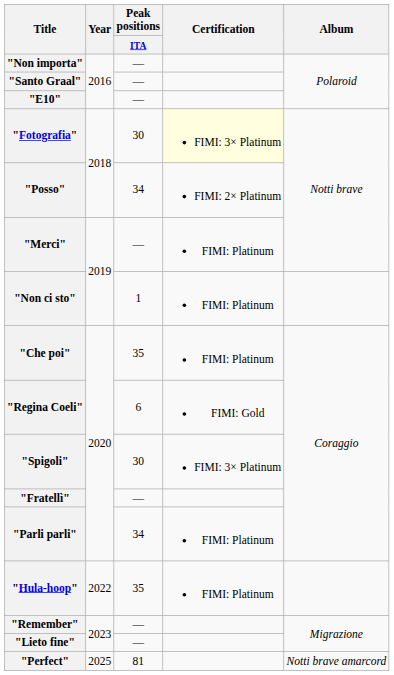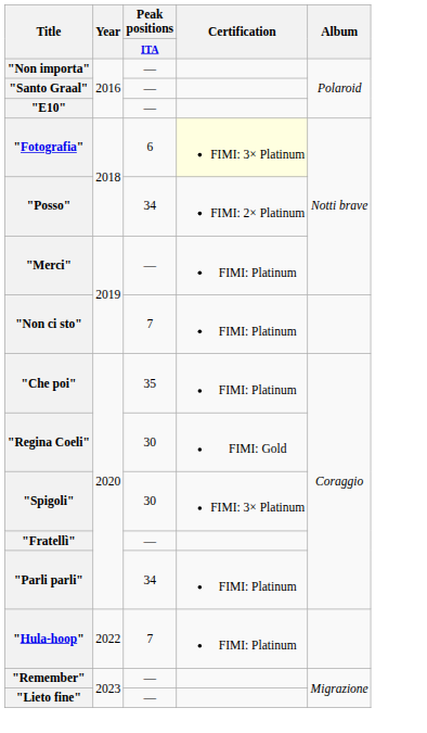"Fotografia" | Peak positions / ITA: 30 -> 6
"Non ci sto" | Peak positions / ITA: 1 -> 7
"Regina Coeli" | Peak positions / ITA: 6 -> 30
"Hula-hoop" | Peak positions / ITA: 35 -> 7
- row: "Perfect" | 2025 | 81 | Notti brave amarcord
